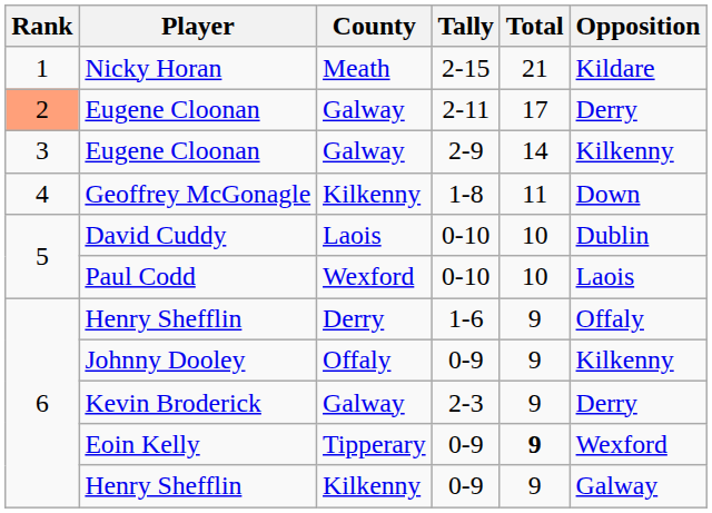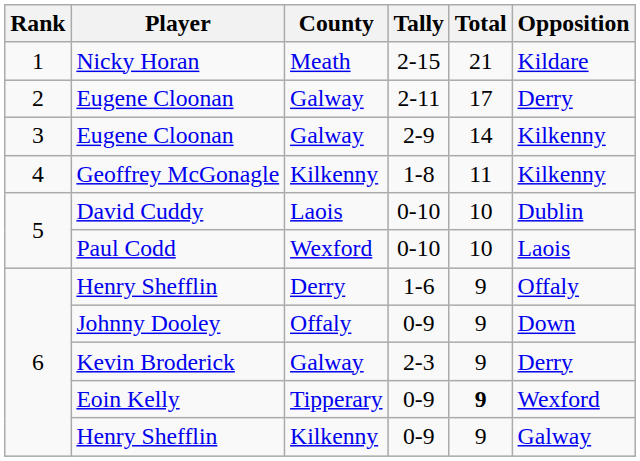Eugene Cloonan / 2-11 | Rank: lightsalmon background -> no background
Geoffrey McGonagle | Opposition: Down -> Kilkenny
Johnny Dooley | Opposition: Kilkenny -> Down
